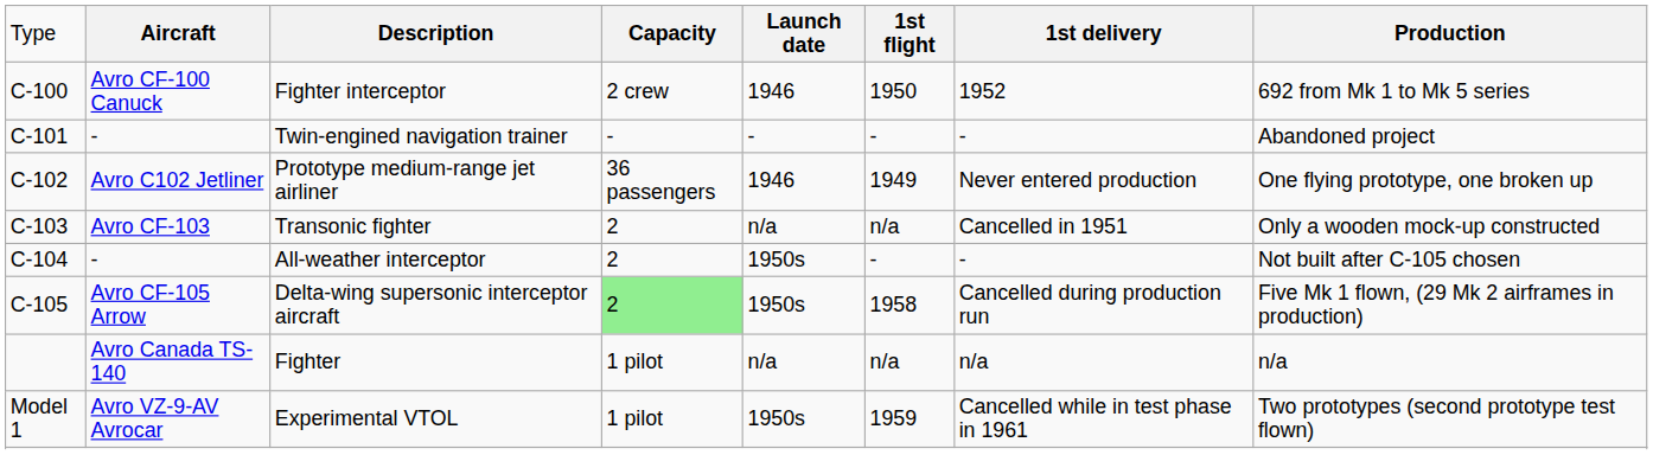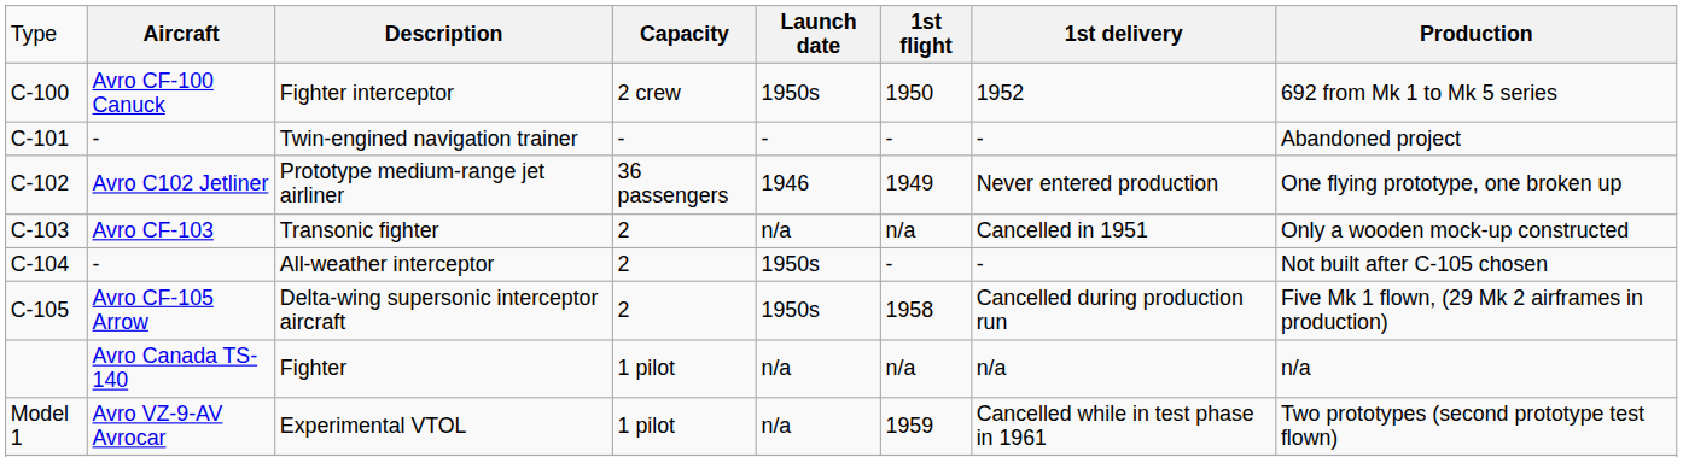Fighter interceptor | column 5: 1946 -> 1950s
Delta-wing supersonic interceptor aircraft | column 4: lightgreen background -> no background
Experimental VTOL | column 5: 1950s -> n/a
